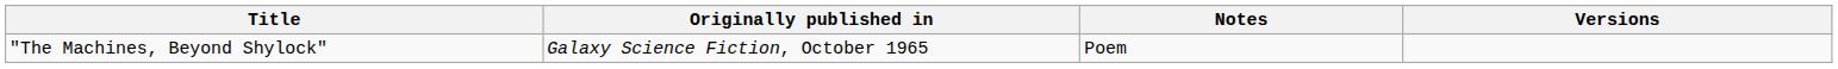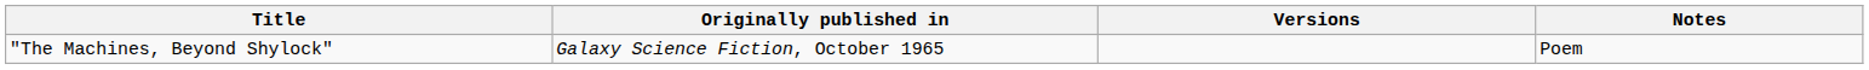columns swapped: Versions <-> Notes
